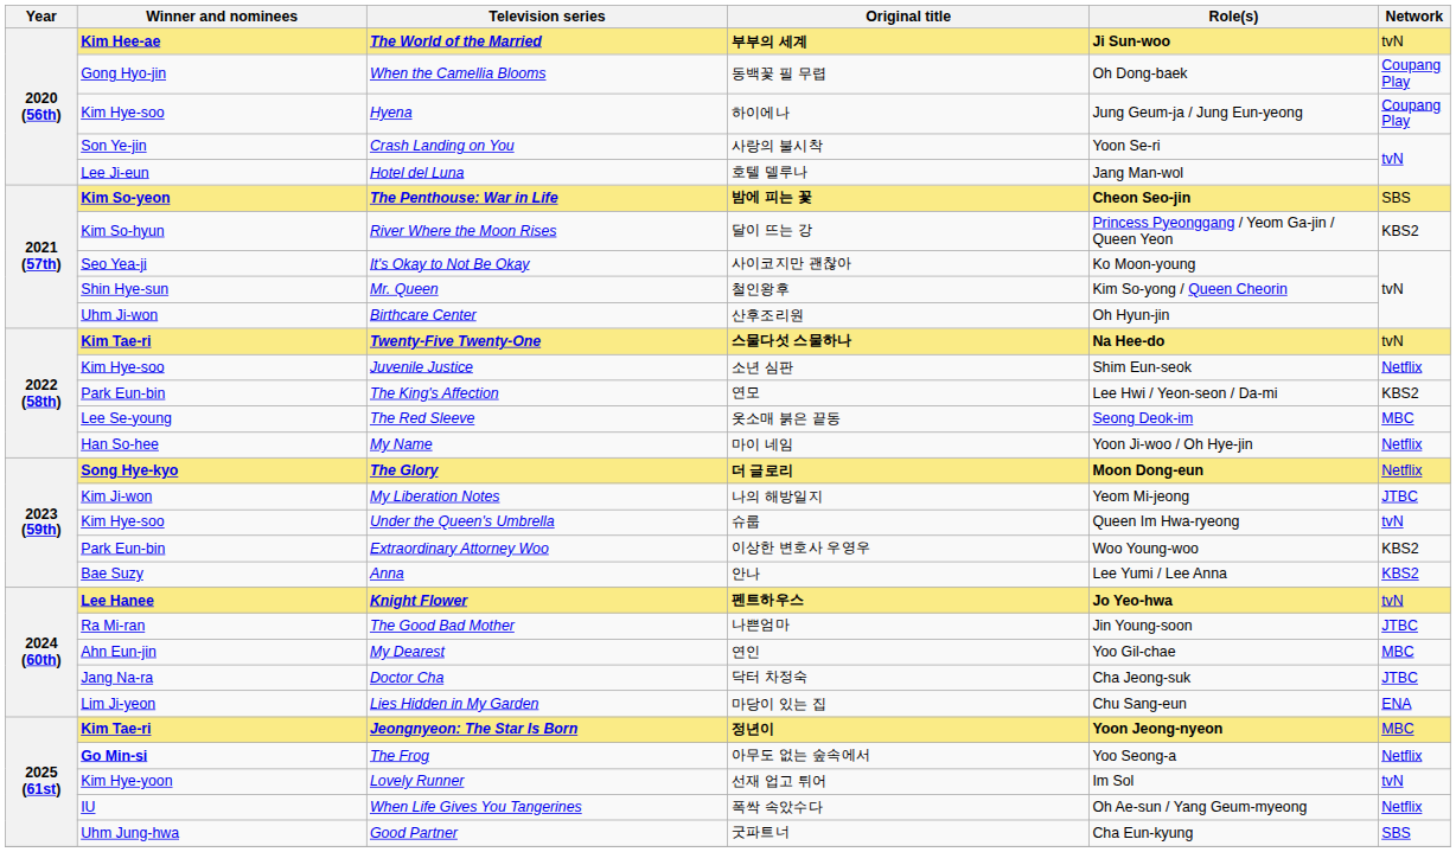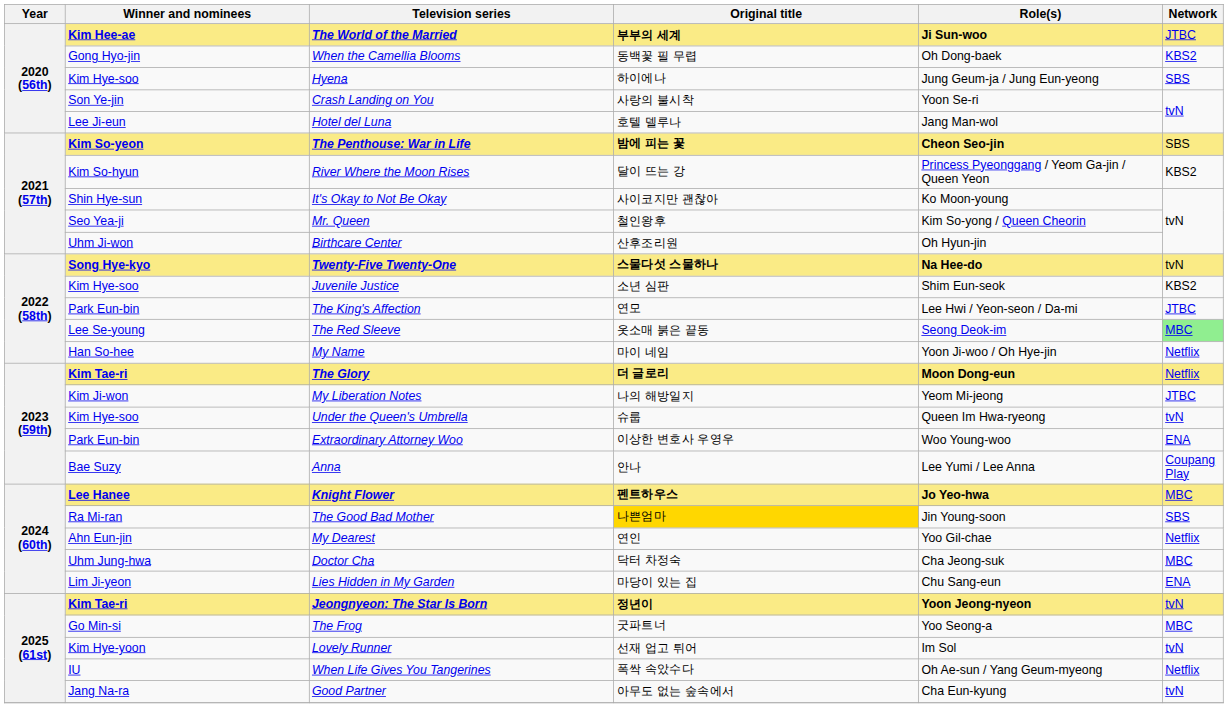The World of the Married | Network: tvN -> JTBC
When the Camellia Blooms | Network: Coupang Play -> KBS2
Hyena | Network: Coupang Play -> SBS
It's Okay to Not Be Okay | Winner and nominees: Seo Yea-ji -> Shin Hye-sun
Mr. Queen | Winner and nominees: Shin Hye-sun -> Seo Yea-ji
Twenty-Five Twenty-One | Winner and nominees: Kim Tae-ri -> Song Hye-kyo
Juvenile Justice | Network: Netflix -> KBS2
The King's Affection | Network: KBS2 -> JTBC
The Red Sleeve | Network: no background -> lightgreen background
The Glory | Winner and nominees: Song Hye-kyo -> Kim Tae-ri
Extraordinary Attorney Woo | Network: KBS2 -> ENA
Anna | Network: KBS2 -> Coupang Play
Knight Flower | Network: tvN -> MBC
The Good Bad Mother | Original title: no background -> gold background
The Good Bad Mother | Network: JTBC -> SBS
My Dearest | Network: MBC -> Netflix
Doctor Cha | Winner and nominees: Jang Na-ra -> Uhm Jung-hwa
Doctor Cha | Network: JTBC -> MBC
Jeongnyeon: The Star Is Born | Network: MBC -> tvN
The Frog | Winner and nominees: bold -> normal
The Frog | Original title: 아무도 없는 숲속에서 -> 굿파트너
The Frog | Network: Netflix -> MBC
Good Partner | Winner and nominees: Uhm Jung-hwa -> Jang Na-ra
Good Partner | Original title: 굿파트너 -> 아무도 없는 숲속에서
Good Partner | Network: SBS -> tvN
